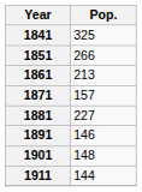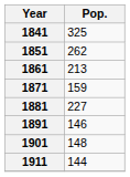1851 | Pop.: 266 -> 262
1871 | Pop.: 157 -> 159
